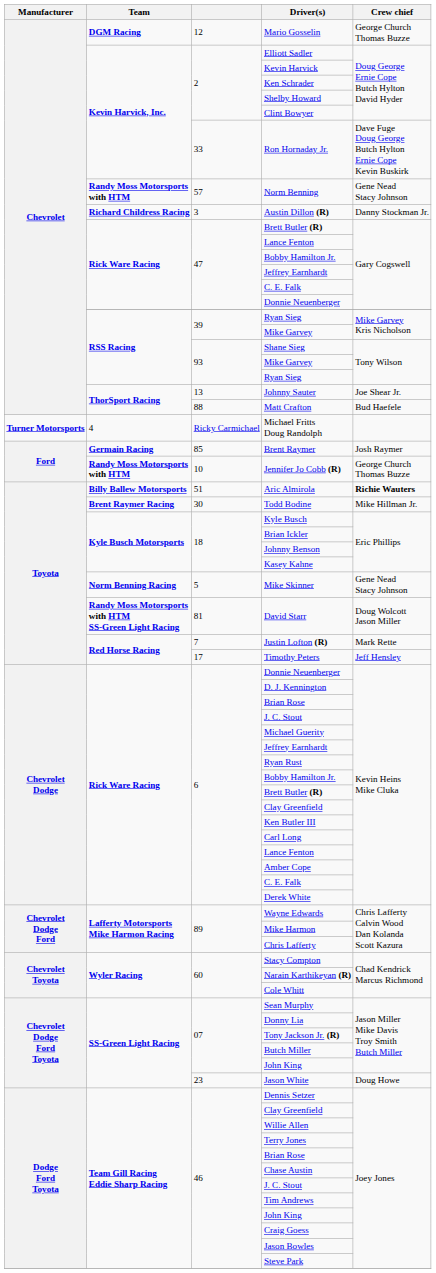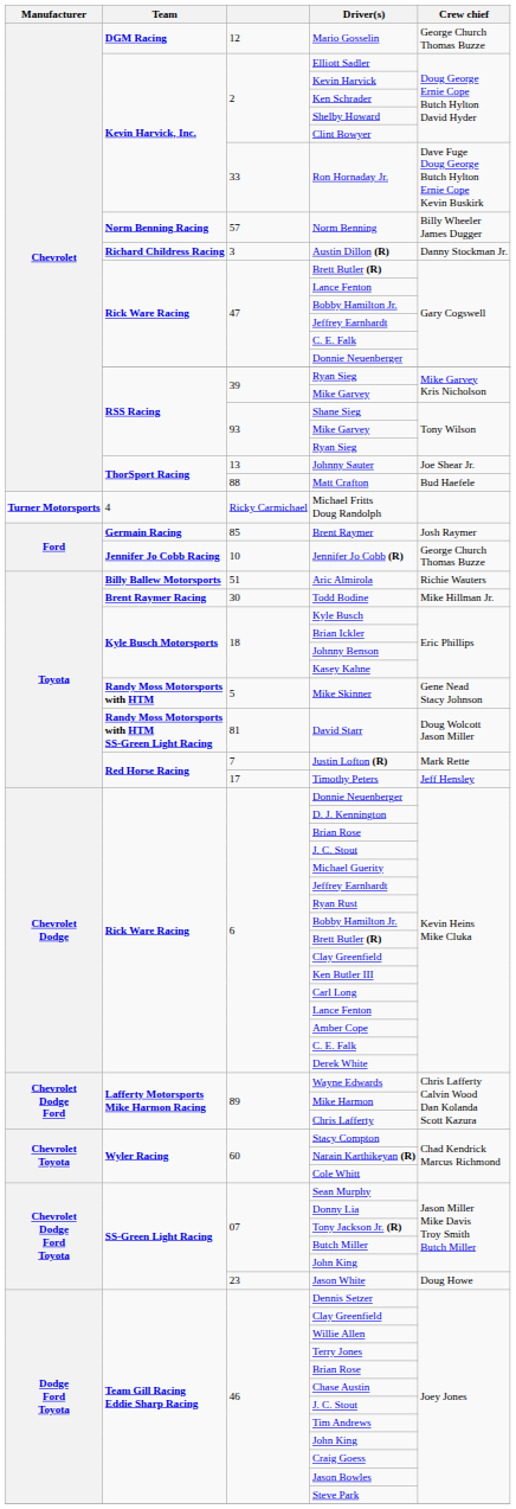Norm Benning | Team: Randy Moss Motorsports with HTM -> Norm Benning Racing
Norm Benning | Crew chief: Gene Nead Stacy Johnson -> Billy Wheeler James Dugger
Jennifer Jo Cobb (R) | Team: Randy Moss Motorsports with HTM -> Jennifer Jo Cobb Racing
Aric Almirola | Crew chief: bold -> normal
Mike Skinner | Team: Norm Benning Racing -> Randy Moss Motorsports with HTM
